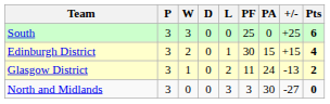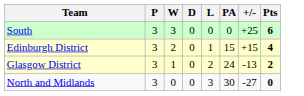- column: PF | 25 | 30 | 11 | 3
